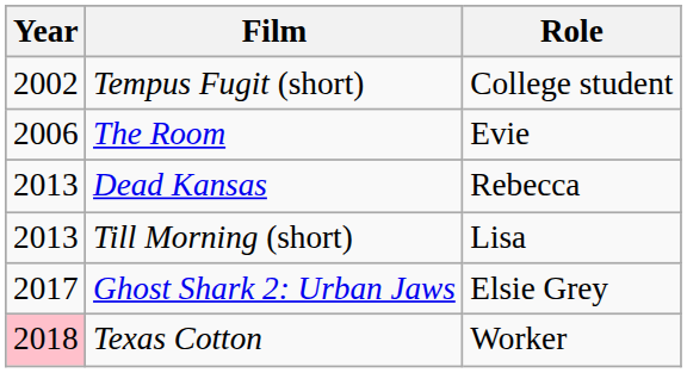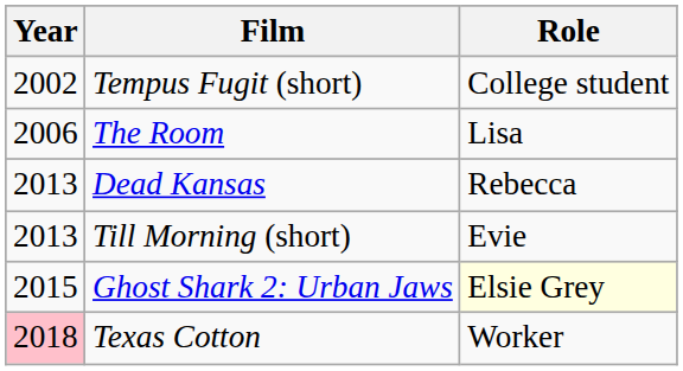The Room | Role: Evie -> Lisa
Till Morning (short) | Role: Lisa -> Evie
Ghost Shark 2: Urban Jaws | Year: 2017 -> 2015
Ghost Shark 2: Urban Jaws | Role: no background -> lightyellow background
